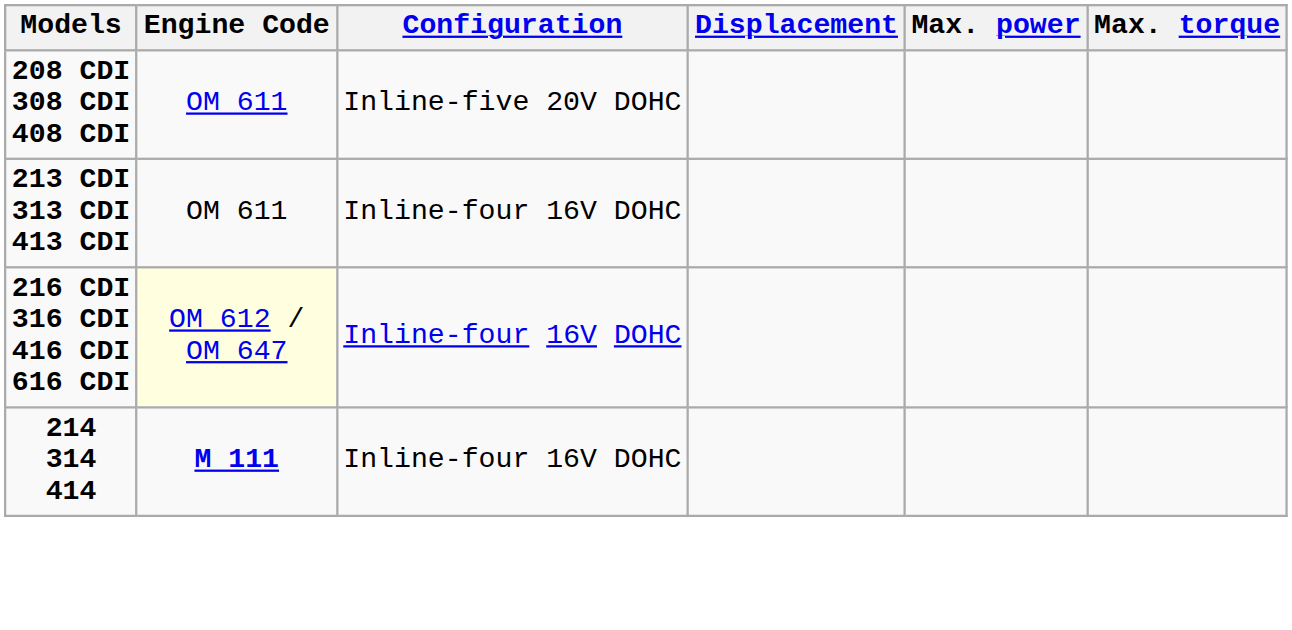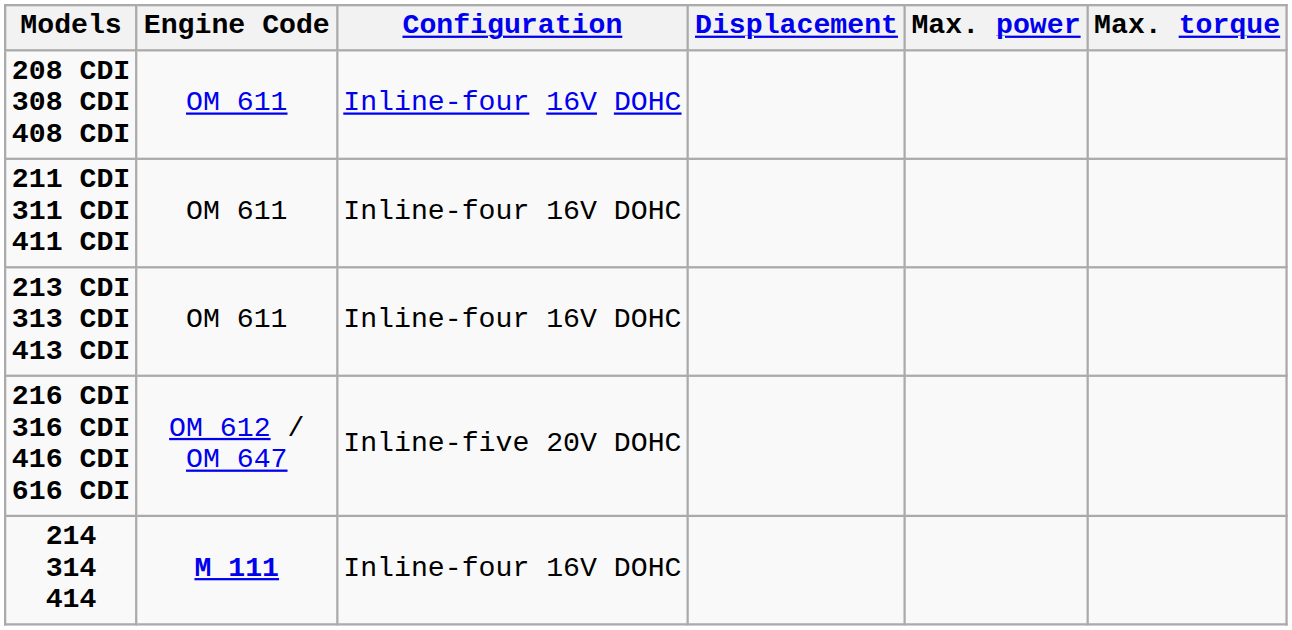208 CDI 308 CDI 408 CDI | Configuration: Inline-five 20V DOHC -> Inline-four 16V DOHC
+ row: 211 CDI 311 CDI 411 CDI | OM 611 | Inline-four 16V DOHC
216 CDI 316 CDI 416 CDI 616 CDI | Engine Code: lightyellow background -> no background
216 CDI 316 CDI 416 CDI 616 CDI | Configuration: Inline-four 16V DOHC -> Inline-five 20V DOHC
